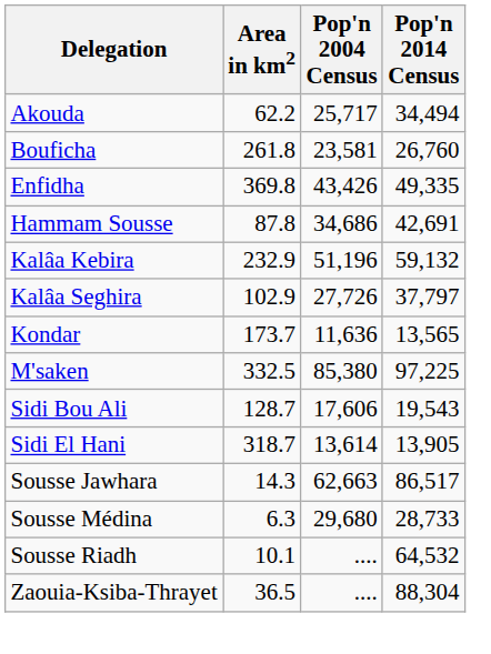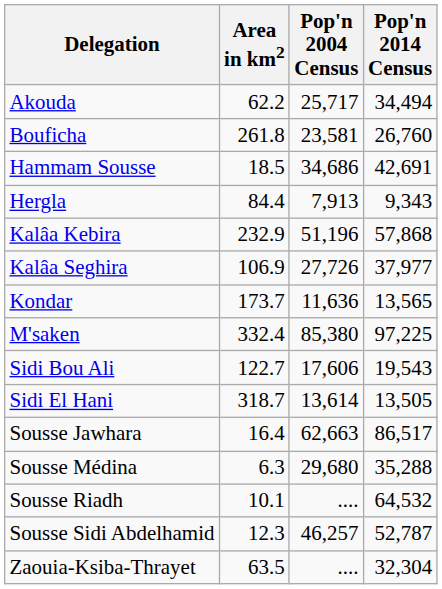- row: Enfidha | 369.8 | 43,426 | 49,335
Hammam Sousse | Area in km2: 87.8 -> 18.5
+ row: Hergla | 84.4 | 7,913 | 9,343
Kalâa Kebira | Pop'n 2014 Census: 59,132 -> 57,868
Kalâa Seghira | Area in km2: 102.9 -> 106.9
Kalâa Seghira | Pop'n 2014 Census: 37,797 -> 37,977
M'saken | Area in km2: 332.5 -> 332.4
Sidi Bou Ali | Area in km2: 128.7 -> 122.7
Sidi El Hani | Pop'n 2014 Census: 13,905 -> 13,505
Sousse Jawhara | Area in km2: 14.3 -> 16.4
Sousse Médina | Pop'n 2014 Census: 28,733 -> 35,288
+ row: Sousse Sidi Abdelhamid | 12.3 | 46,257 | 52,787
Zaouia-Ksiba-Thrayet | Area in km2: 36.5 -> 63.5
Zaouia-Ksiba-Thrayet | Pop'n 2014 Census: 88,304 -> 32,304
